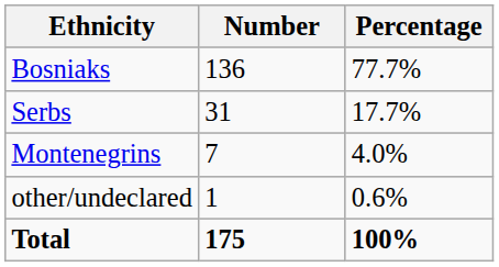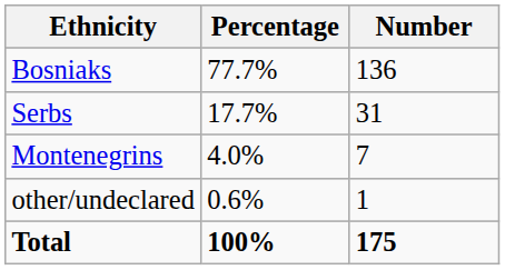columns swapped: Number <-> Percentage
